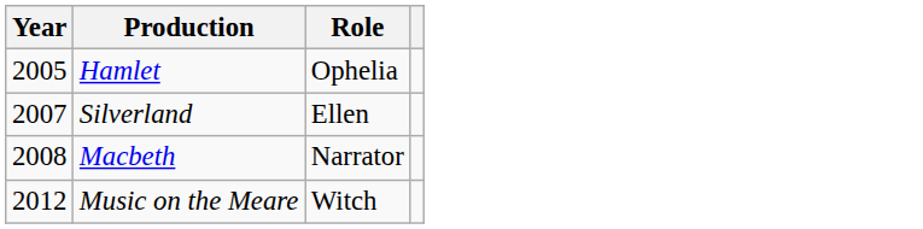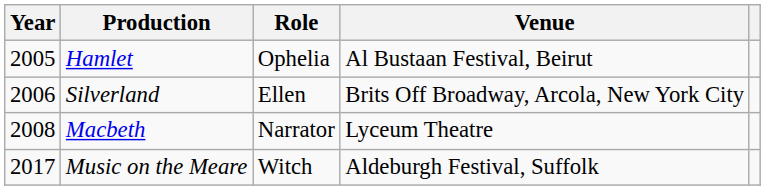+ column: Venue | Al Bustaan Festival, Beirut | Brits Off Broadway, Arcola, New York City | Lyceum Theatre | Aldeburgh Festival, Suffolk
Silverland | Year: 2007 -> 2006
Music on the Meare | Year: 2012 -> 2017
